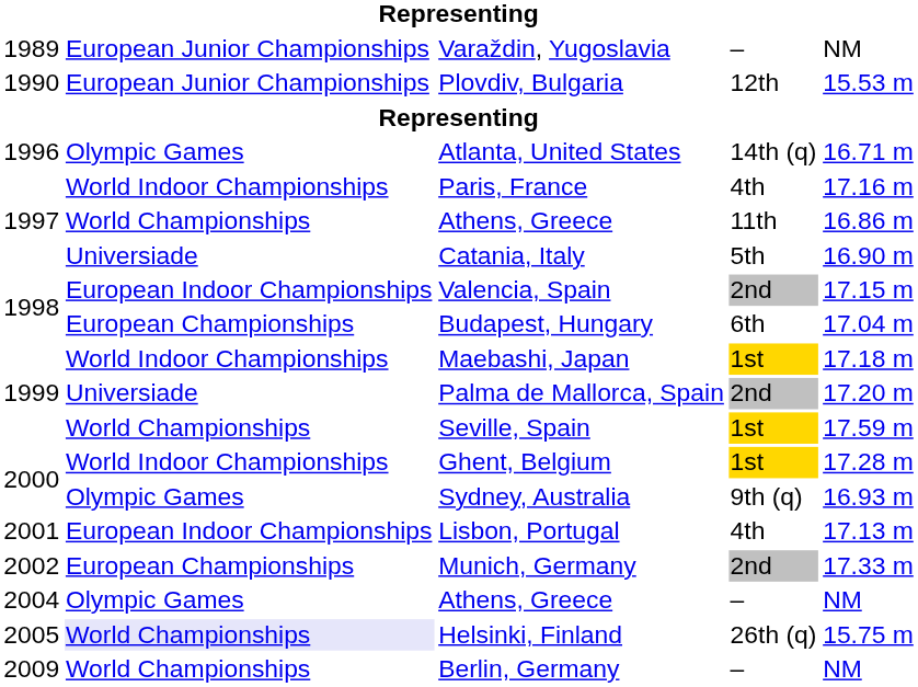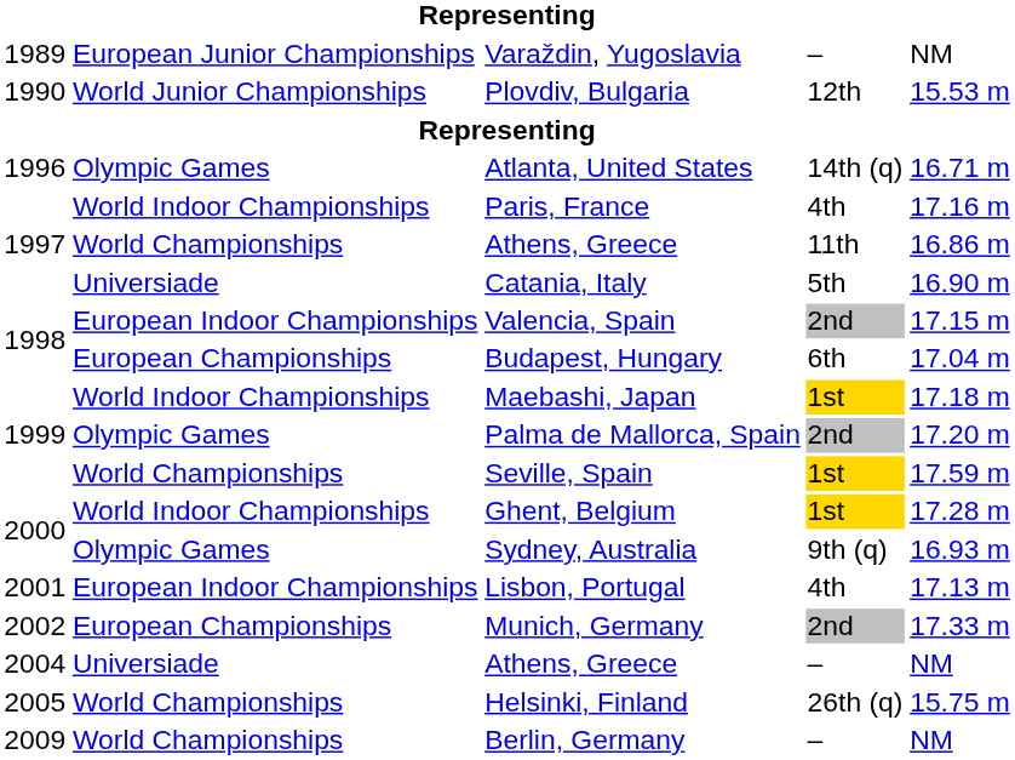Plovdiv, Bulgaria | column 2: European Junior Championships -> World Junior Championships
Palma de Mallorca, Spain | column 2: Universiade -> Olympic Games
2004 / Athens, Greece | column 2: Olympic Games -> Universiade
Helsinki, Finland | column 2: lavender background -> no background
